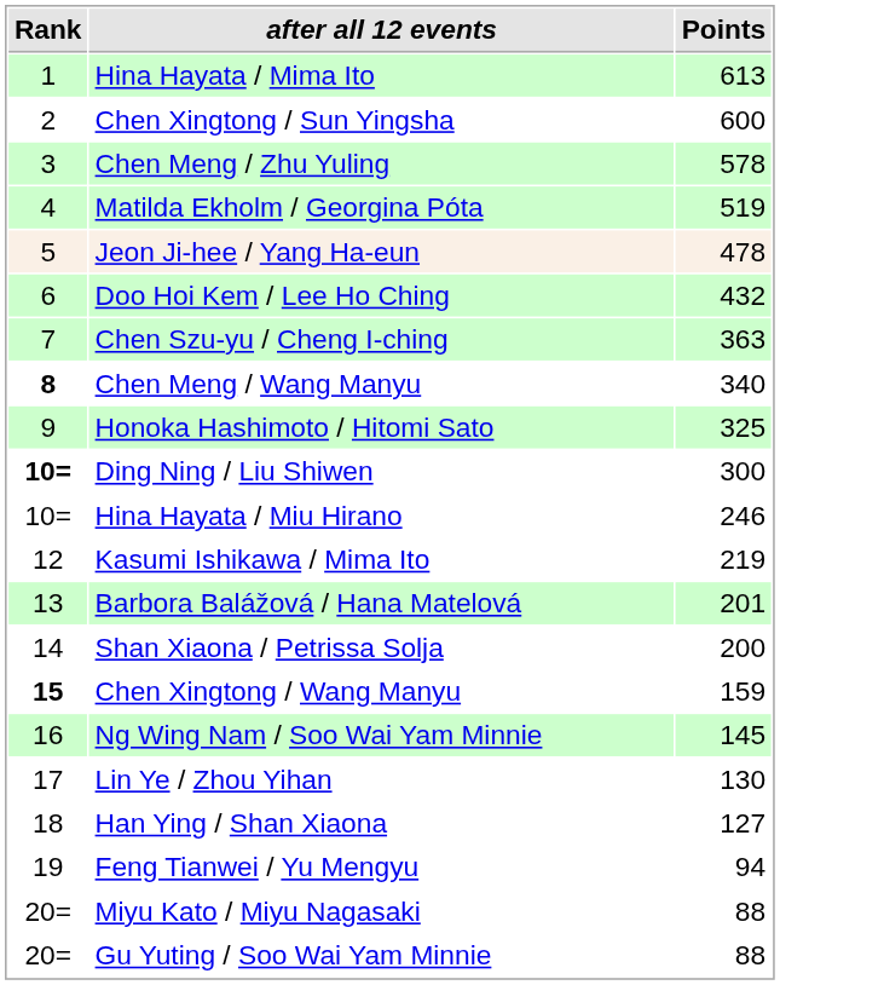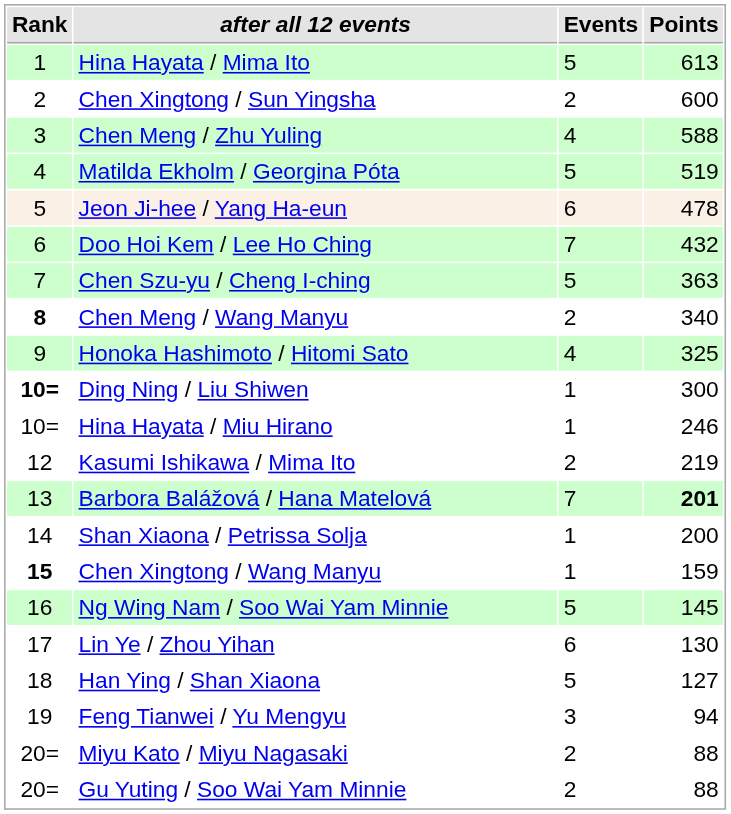+ column: Events | 5 | 2 | 4 | 5 | 6 | 7 | 5 | 2 | 4 | 1 | 1 | 2 | 7 | 1 | 1 | 5 | 6 | 5 | 3 | 2 | 2
Chen Meng / Zhu Yuling | Points: 578 -> 588
Barbora Balážová / Hana Matelová | Points: normal -> bold
